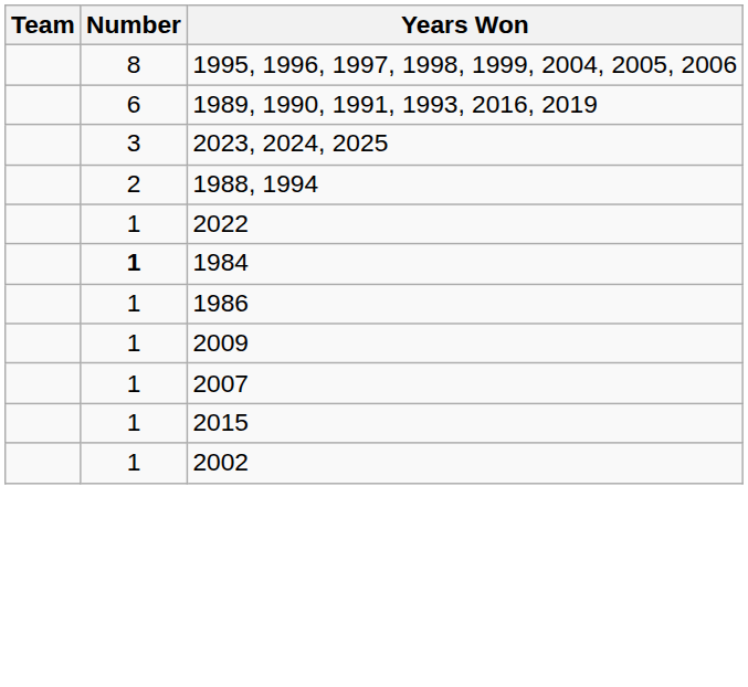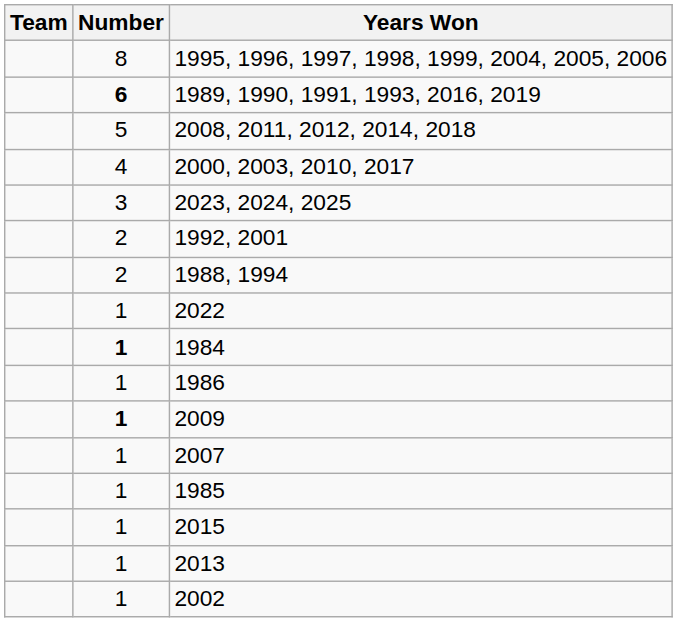1989, 1990, 1991, 1993, 2016, 2019 | Number: normal -> bold
+ row: 5 | 2008, 2011, 2012, 2014, 2018
+ row: 4 | 2000, 2003, 2010, 2017
+ row: 2 | 1992, 2001
2009 | Number: normal -> bold
+ row: 1 | 1985
+ row: 1 | 2013
